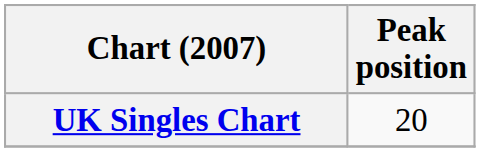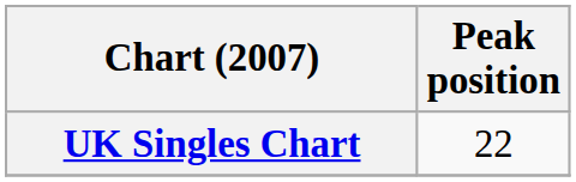UK Singles Chart | Peak position: 20 -> 22
